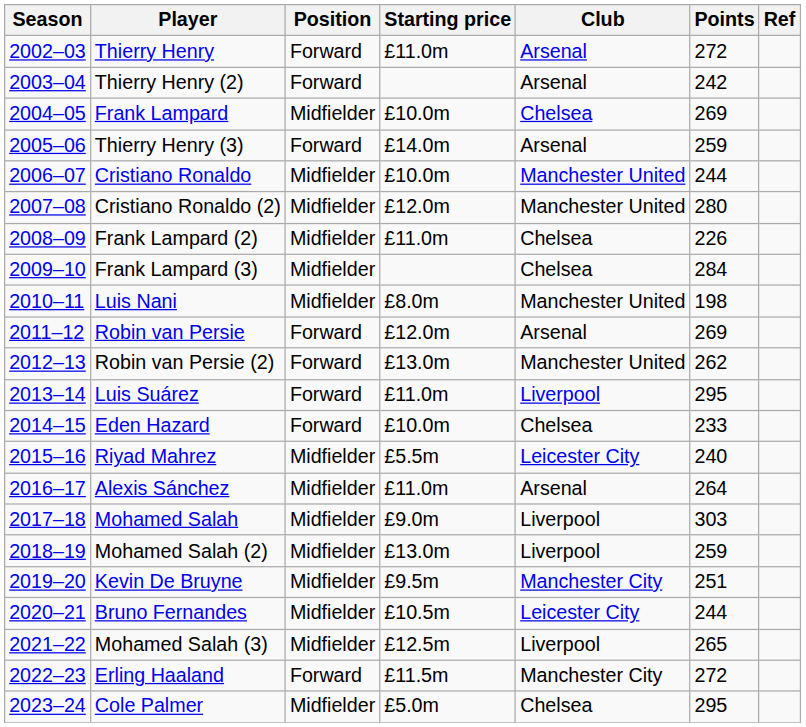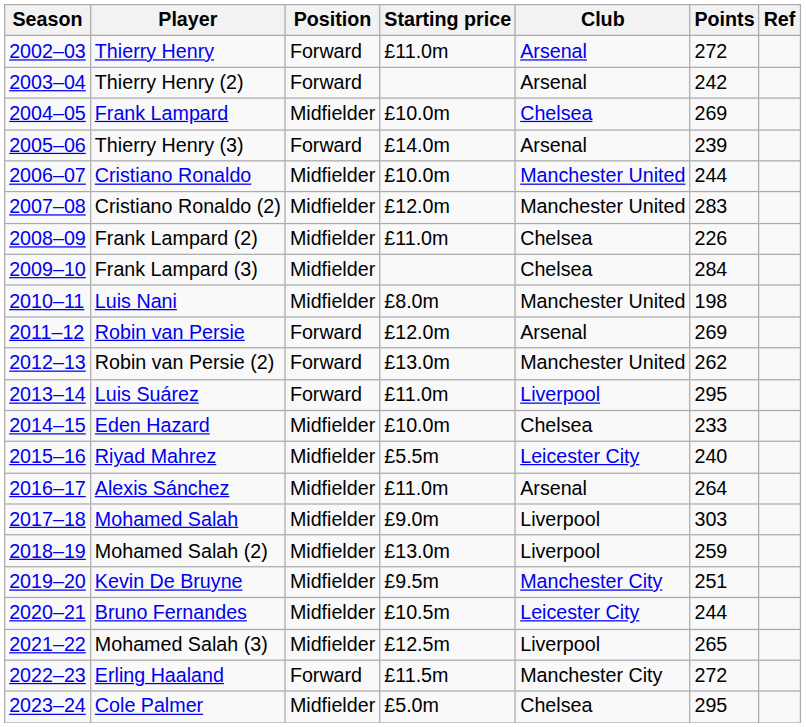Thierry Henry (3) | Points: 259 -> 239
Cristiano Ronaldo (2) | Points: 280 -> 283
Eden Hazard | Position: Forward -> Midfielder
